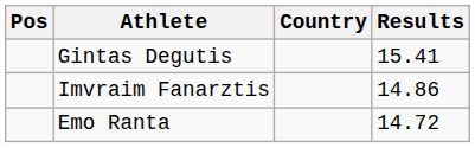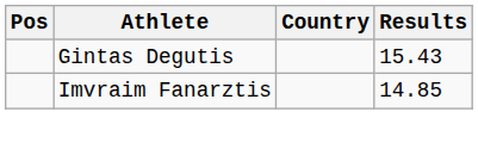Gintas Degutis | Results: 15.41 -> 15.43
Imvraim Fanarztis | Results: 14.86 -> 14.85
- row: Emo Ranta | 14.72
